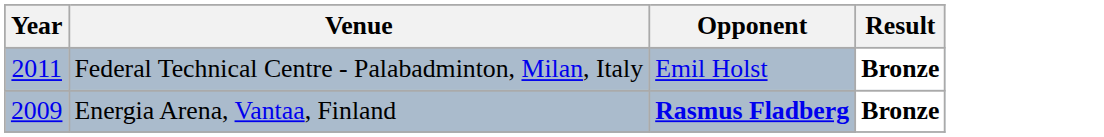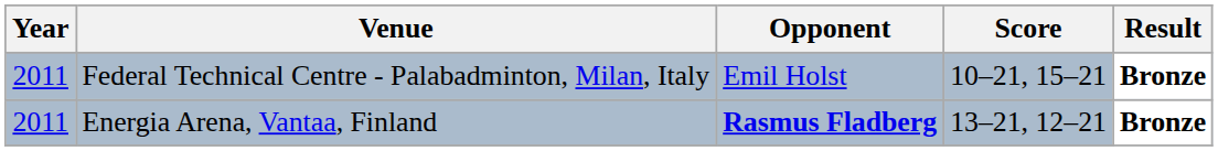+ column: Score | 10–21, 15–21 | 13–21, 12–21
Energia Arena, Vantaa, Finland | Year: 2009 -> 2011
